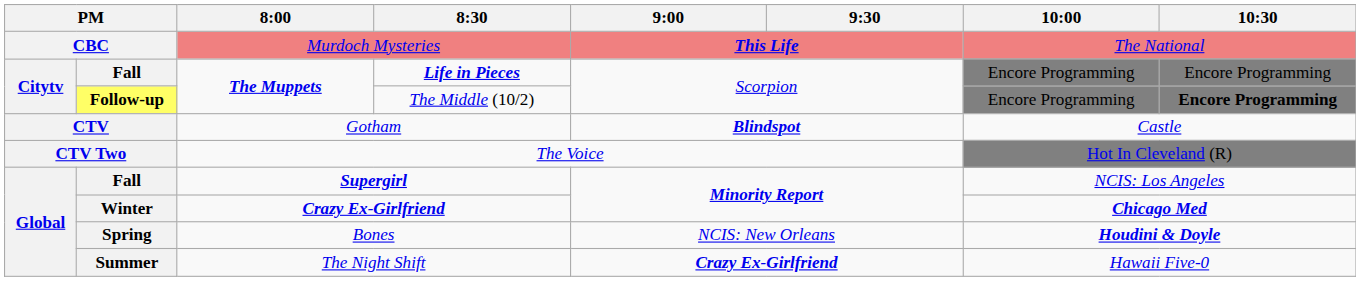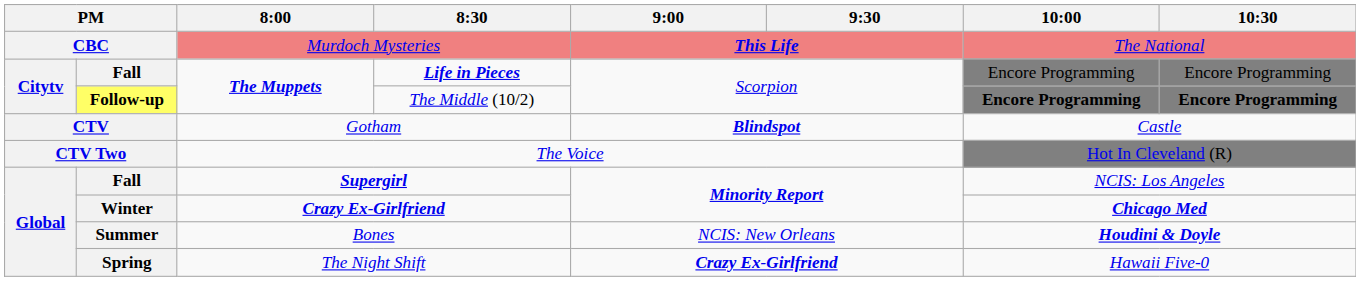The Middle (10/2) | 10:00: normal -> bold
Bones | column 2: Spring -> Summer
The Night Shift | column 2: Summer -> Spring
